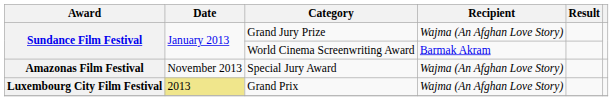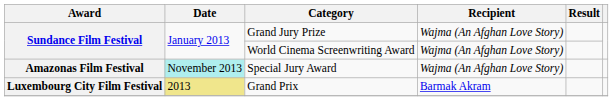World Cinema Screenwriting Award | Recipient: Barmak Akram -> Wajma (An Afghan Love Story)
Special Jury Award | Date: no background -> paleturquoise background
Grand Prix | Recipient: Wajma (An Afghan Love Story) -> Barmak Akram
